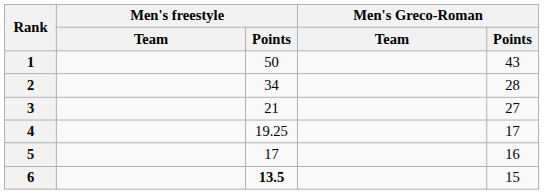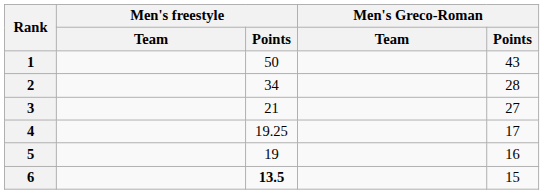5 | Men's freestyle / Points: 17 -> 19
